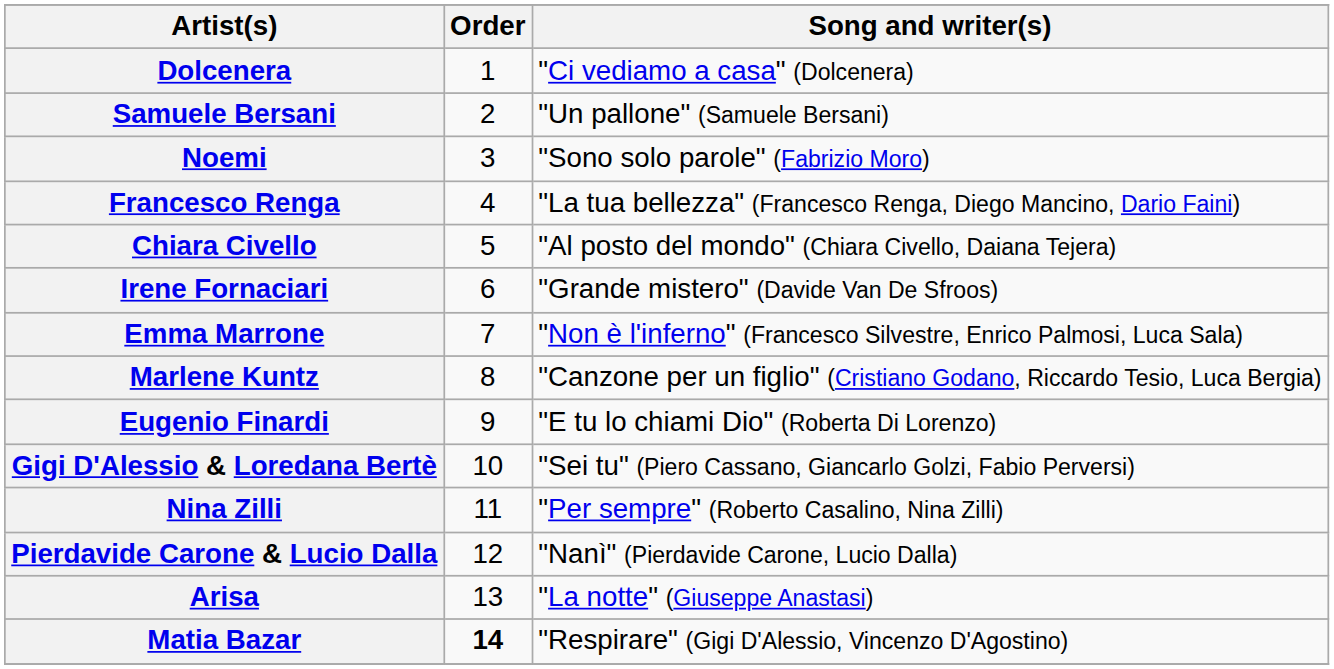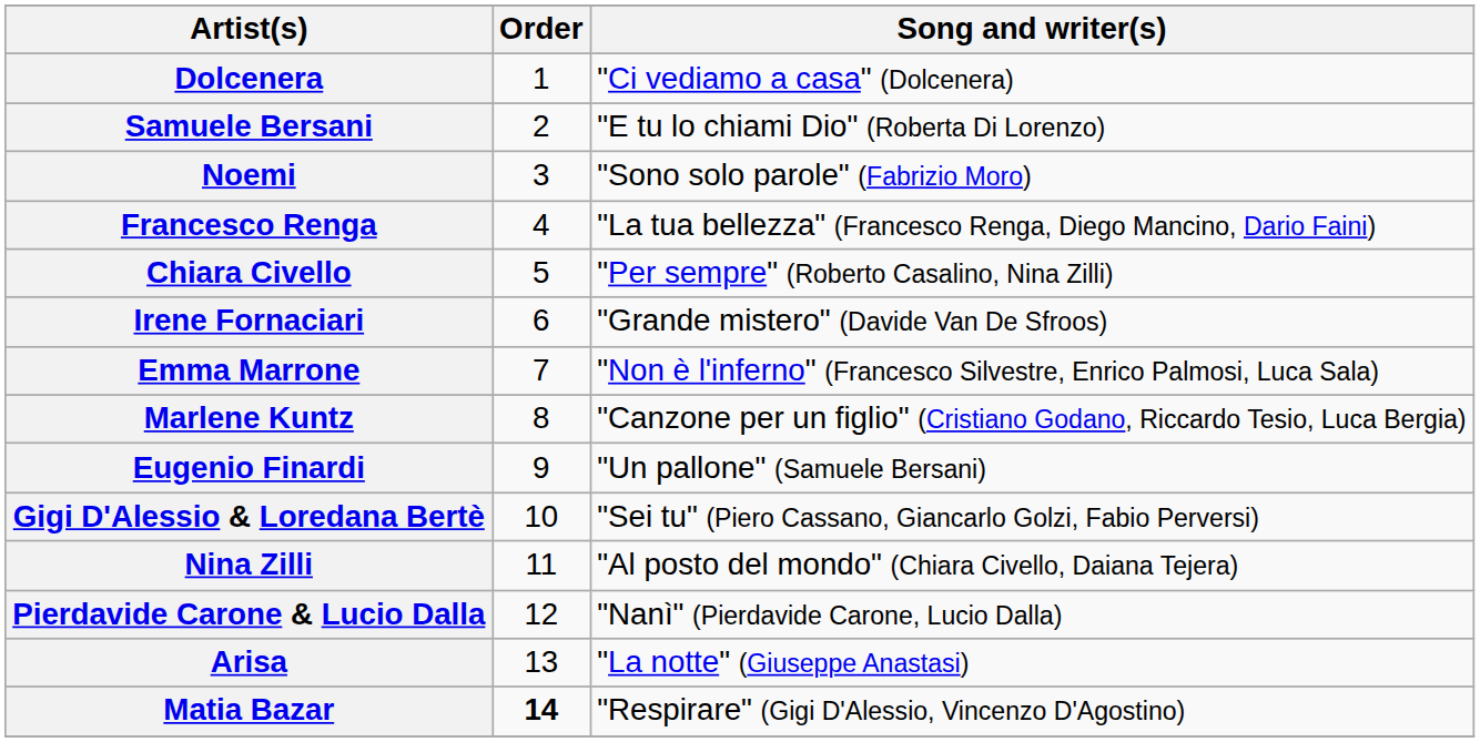Samuele Bersani | Song and writer(s): "Un pallone" (Samuele Bersani) -> "E tu lo chiami Dio" (Roberta Di Lorenzo)
Chiara Civello | Song and writer(s): "Al posto del mondo" (Chiara Civello, Daiana Tejera) -> "Per sempre" (Roberto Casalino, Nina Zilli)
Eugenio Finardi | Song and writer(s): "E tu lo chiami Dio" (Roberta Di Lorenzo) -> "Un pallone" (Samuele Bersani)
Nina Zilli | Song and writer(s): "Per sempre" (Roberto Casalino, Nina Zilli) -> "Al posto del mondo" (Chiara Civello, Daiana Tejera)
